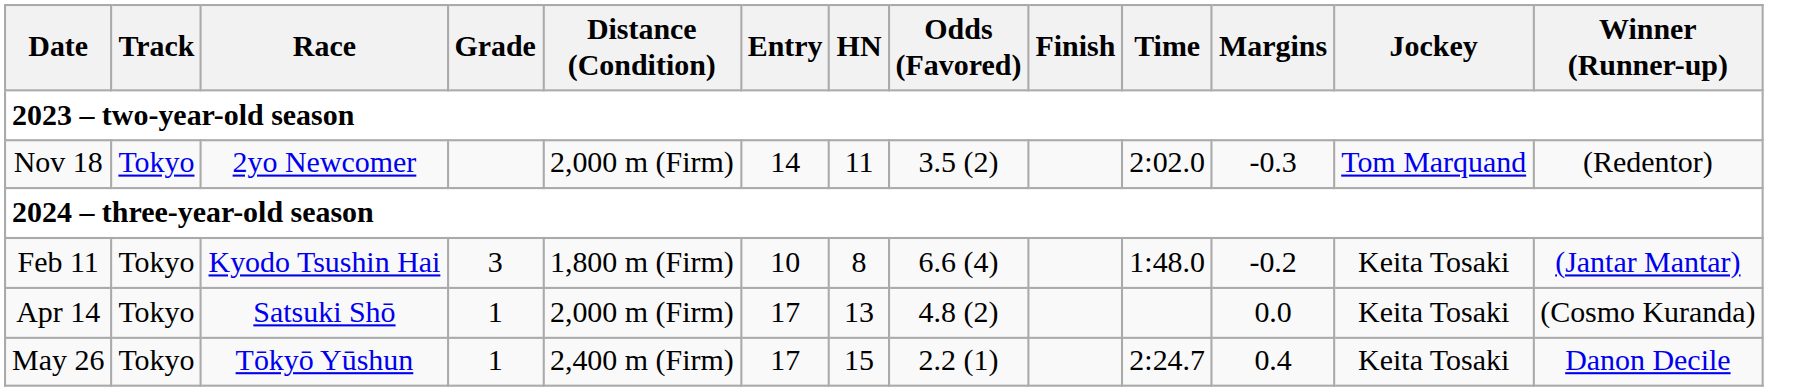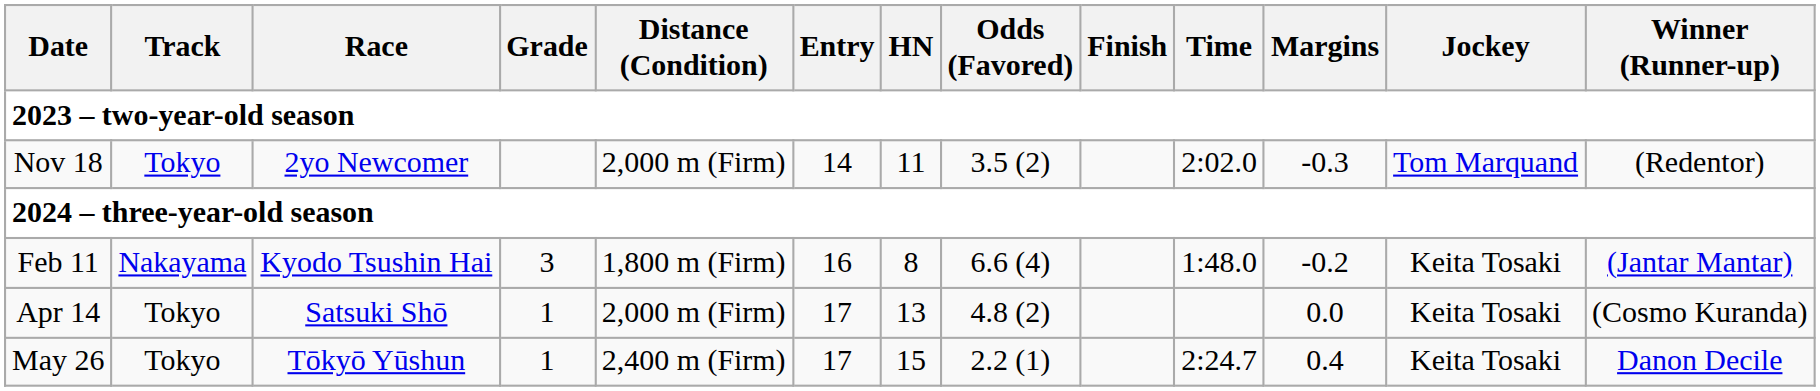Feb 11 | Track: Tokyo -> Nakayama
Feb 11 | Entry: 10 -> 16
